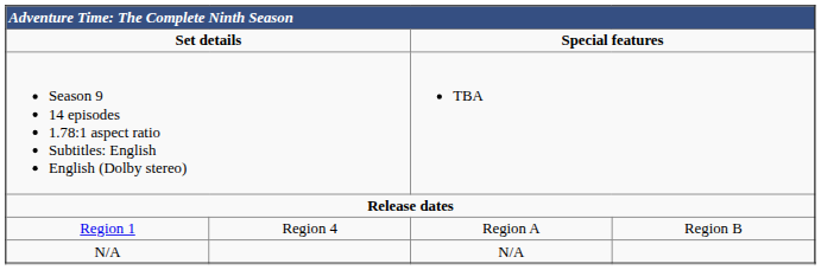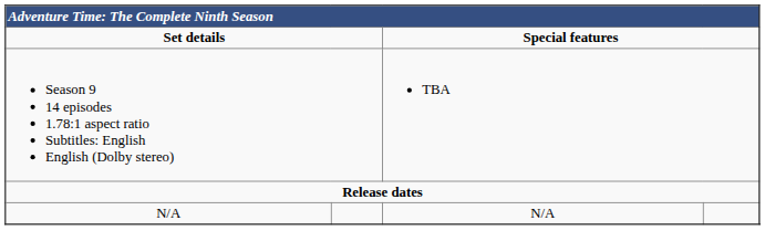- row: Region 1 | Region 4 | Region A | Region B
